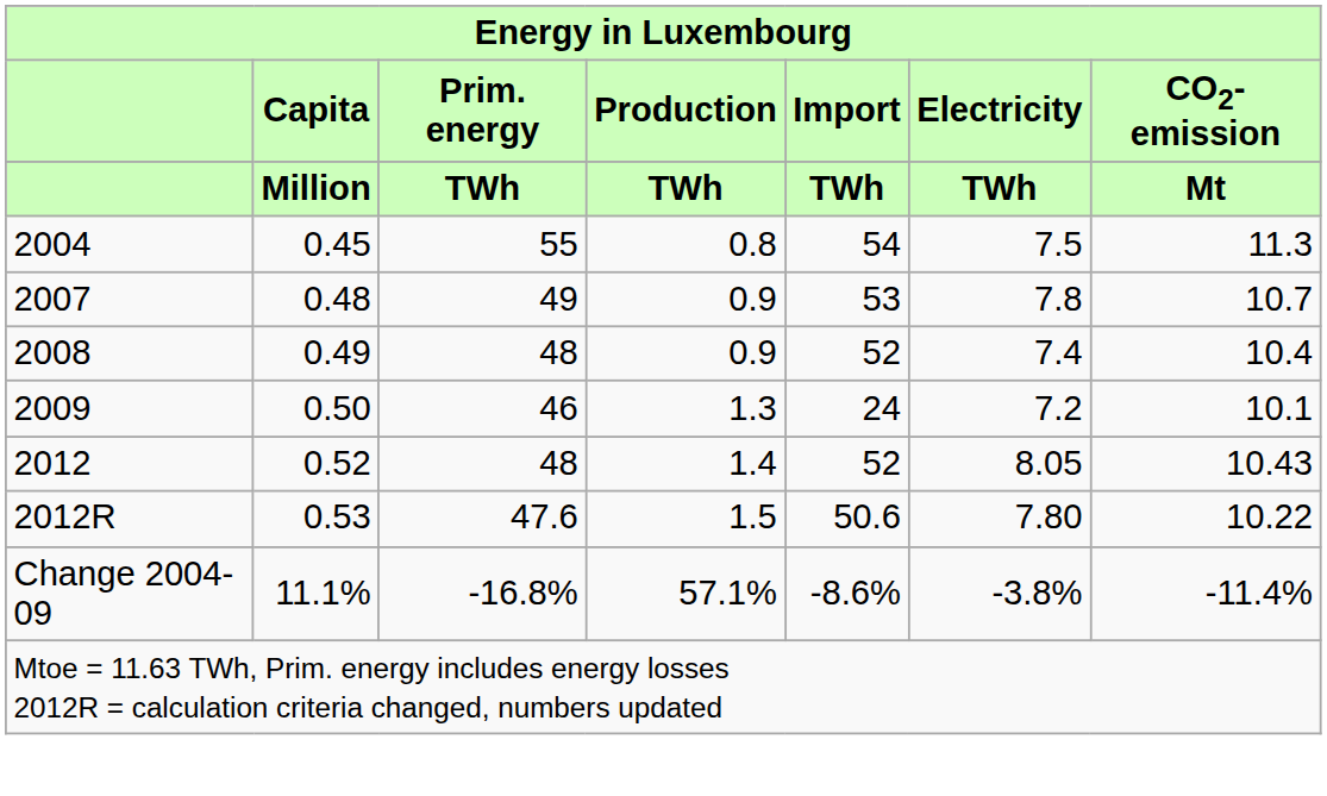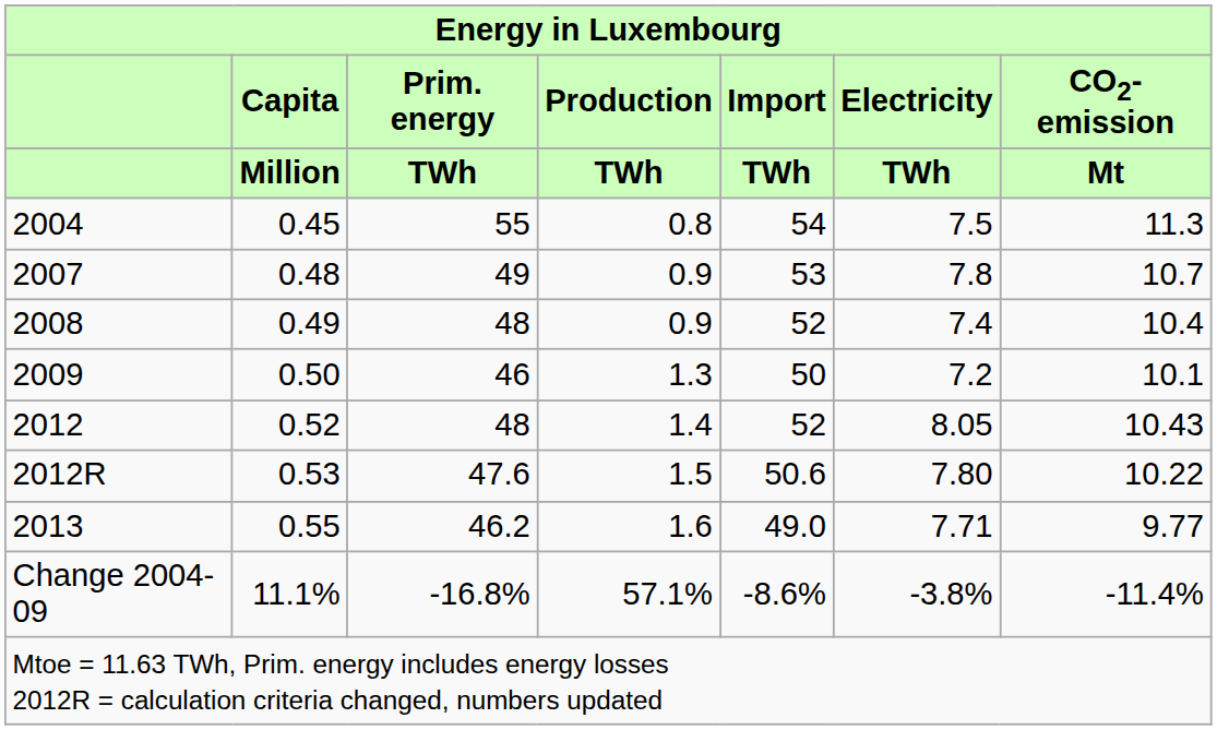2009 | Import / TWh: 24 -> 50
+ row: 2013 | 0.55 | 46.2 | 1.6 | 49.0 | 7.71 | 9.77
